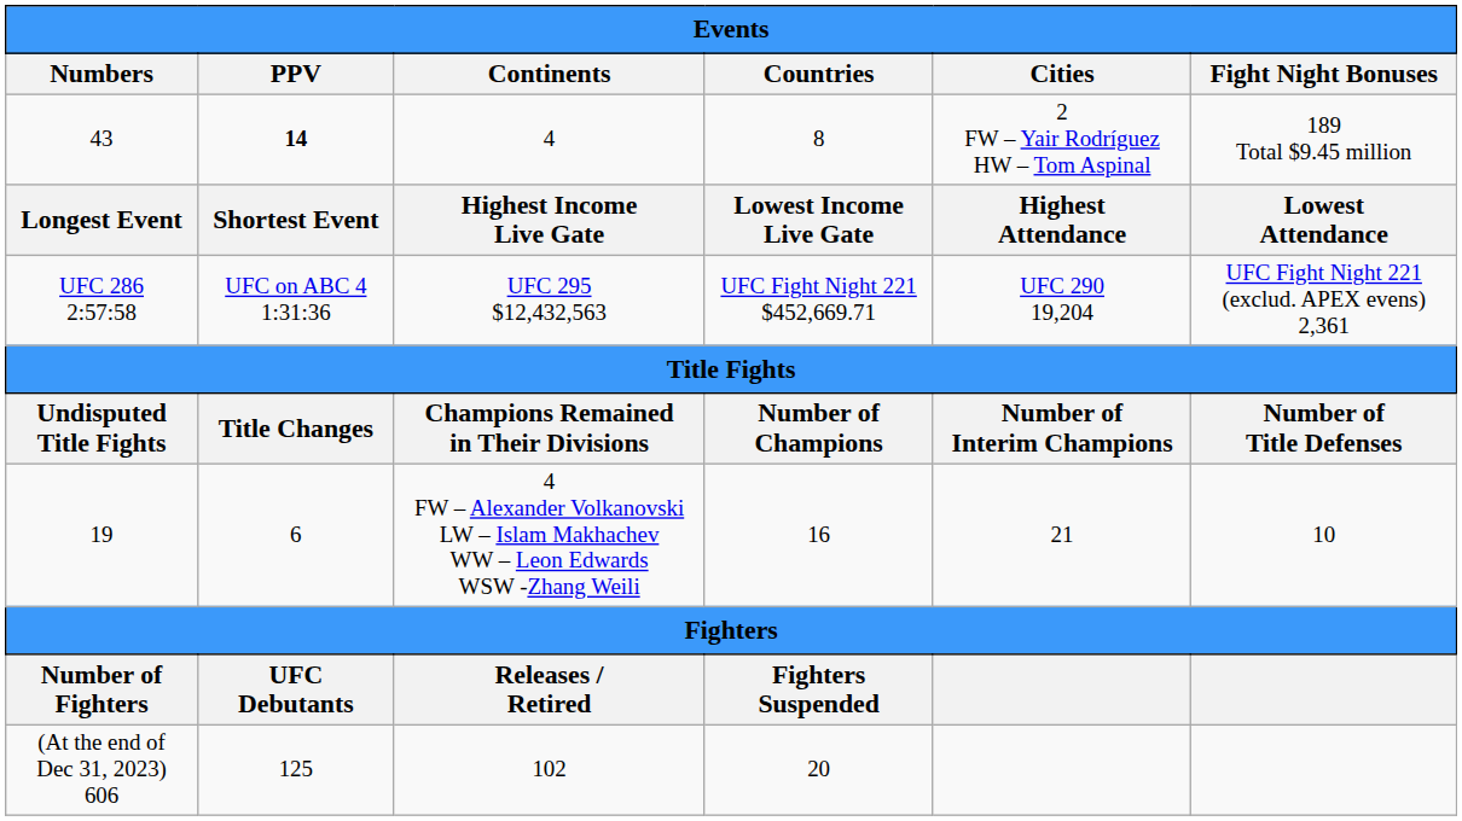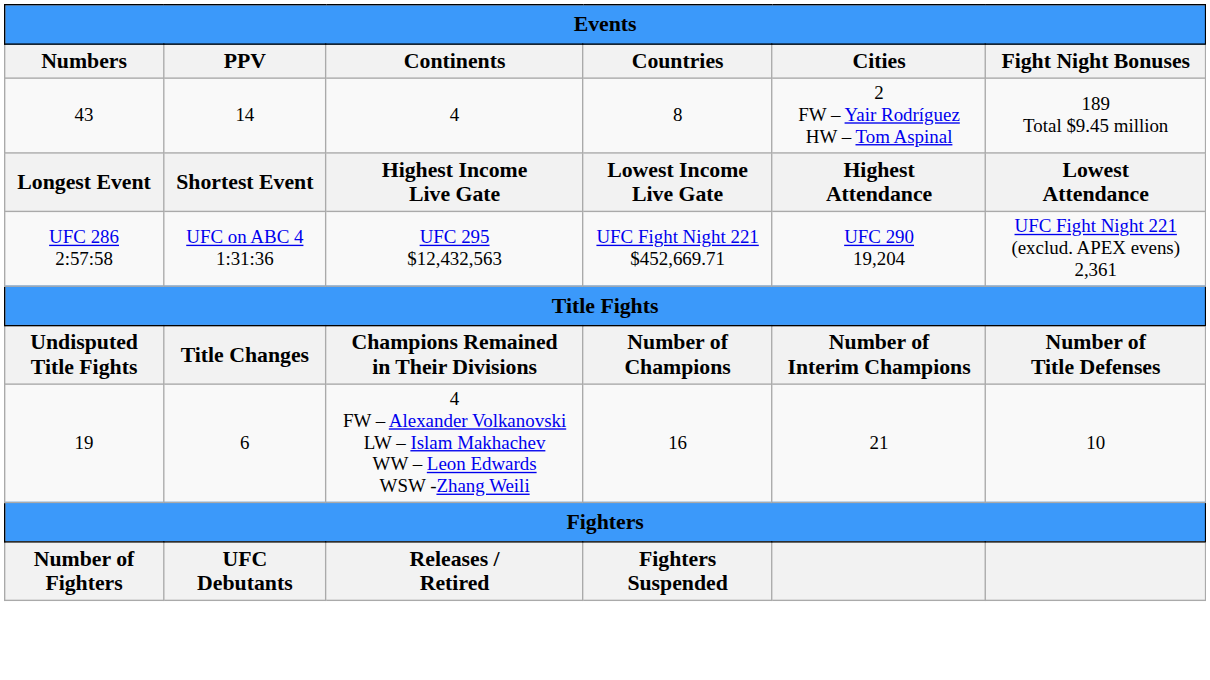43 | PPV: bold -> normal
- row: (At the end of Dec 31, 2023) 606 | 125 | 102 | 20
